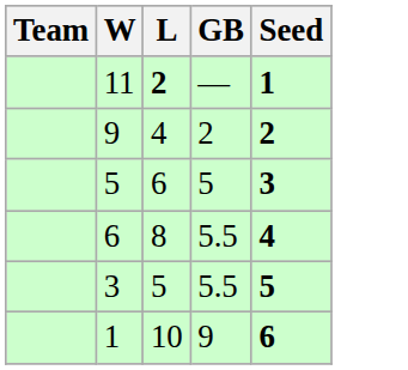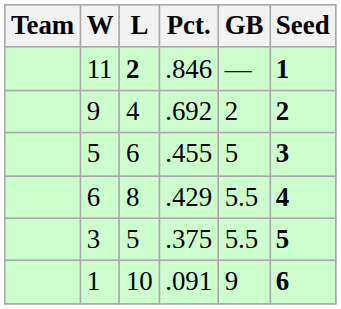+ column: Pct. | .846 | .692 | .455 | .429 | .375 | .091
